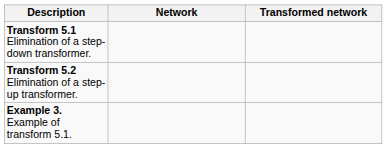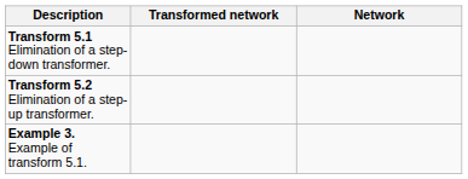columns swapped: Network <-> Transformed network
